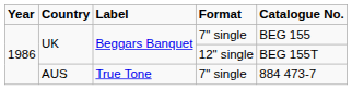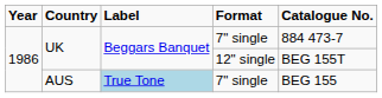UK / 7" single | Catalogue No.: BEG 155 -> 884 473-7
AUS | Label: no background -> lightblue background
AUS | Catalogue No.: 884 473-7 -> BEG 155
